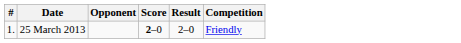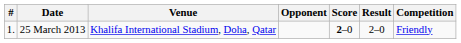+ column: Venue | Khalifa International Stadium, Doha, Qatar
